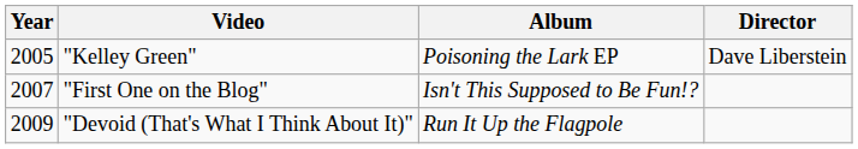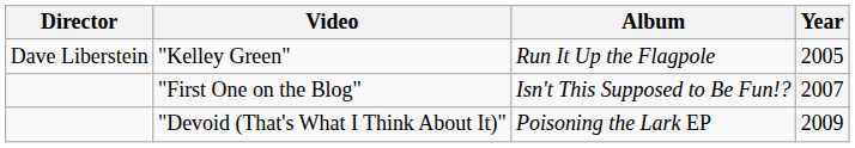columns swapped: Year <-> Director
"Kelley Green" | Album: Poisoning the Lark EP -> Run It Up the Flagpole
"Devoid (That's What I Think About It)" | Album: Run It Up the Flagpole -> Poisoning the Lark EP
